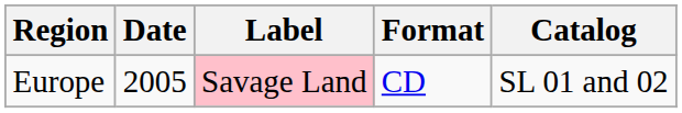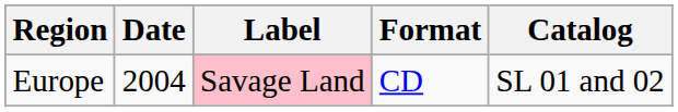Europe | Date: 2005 -> 2004
